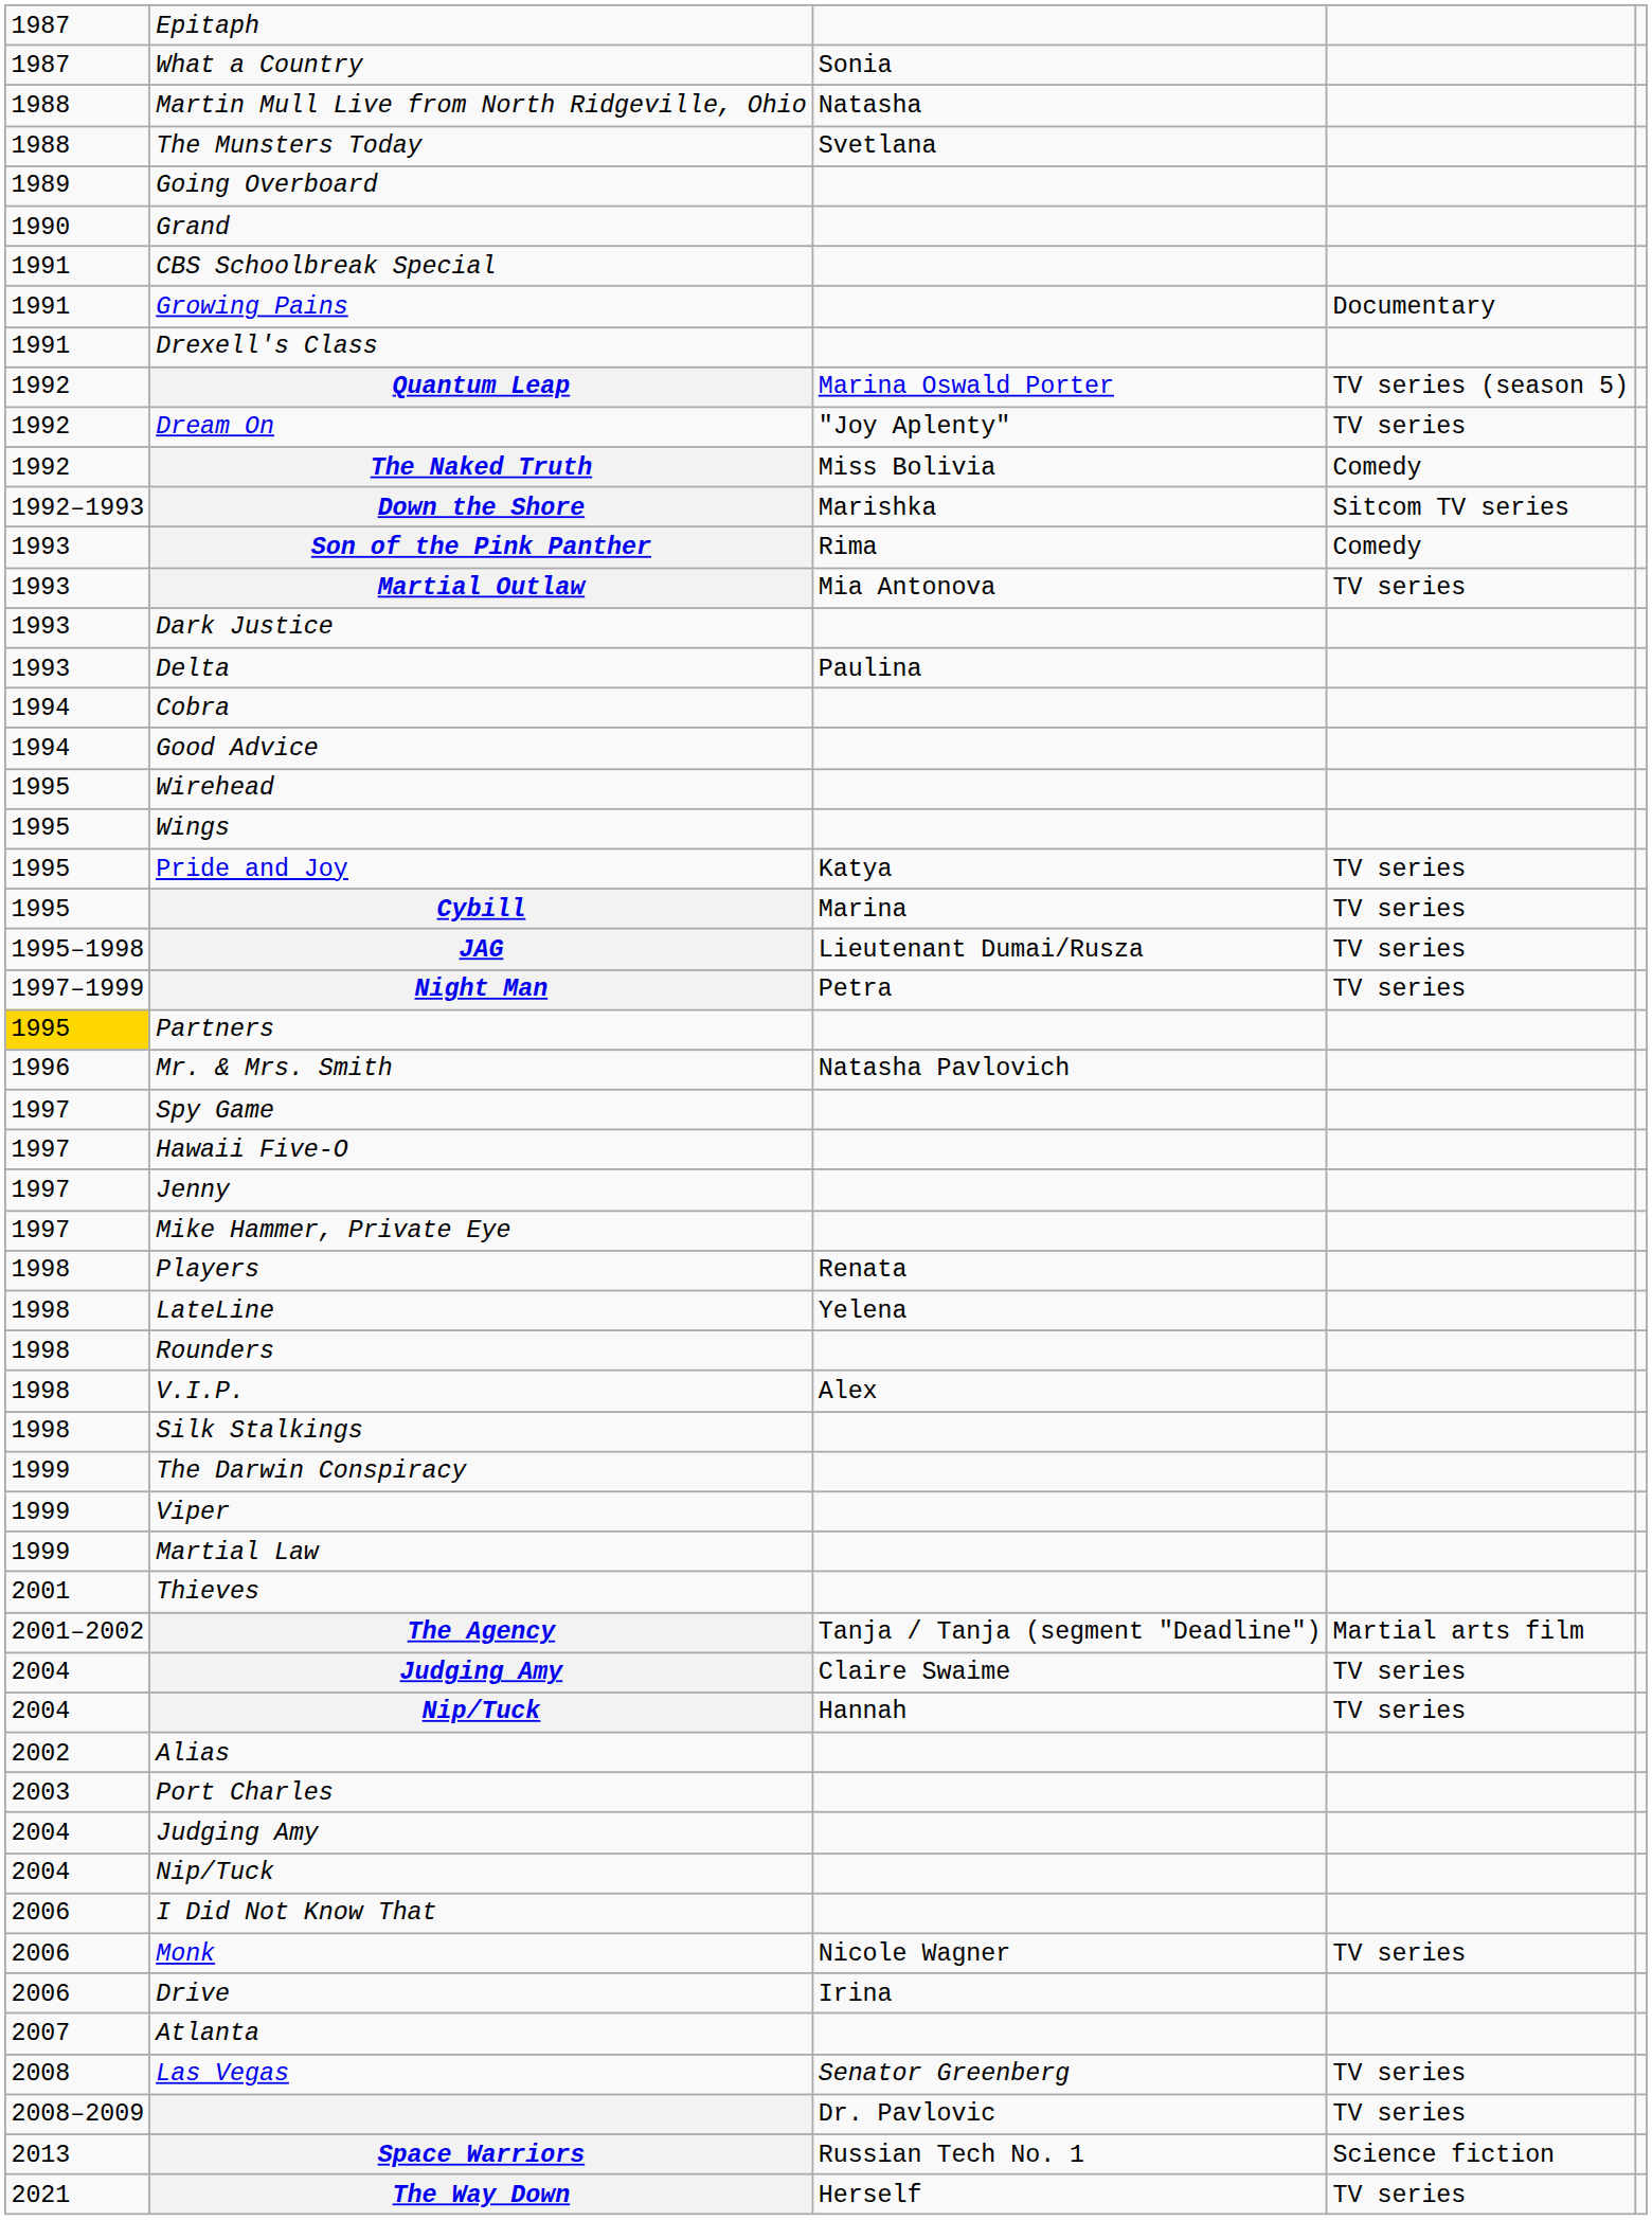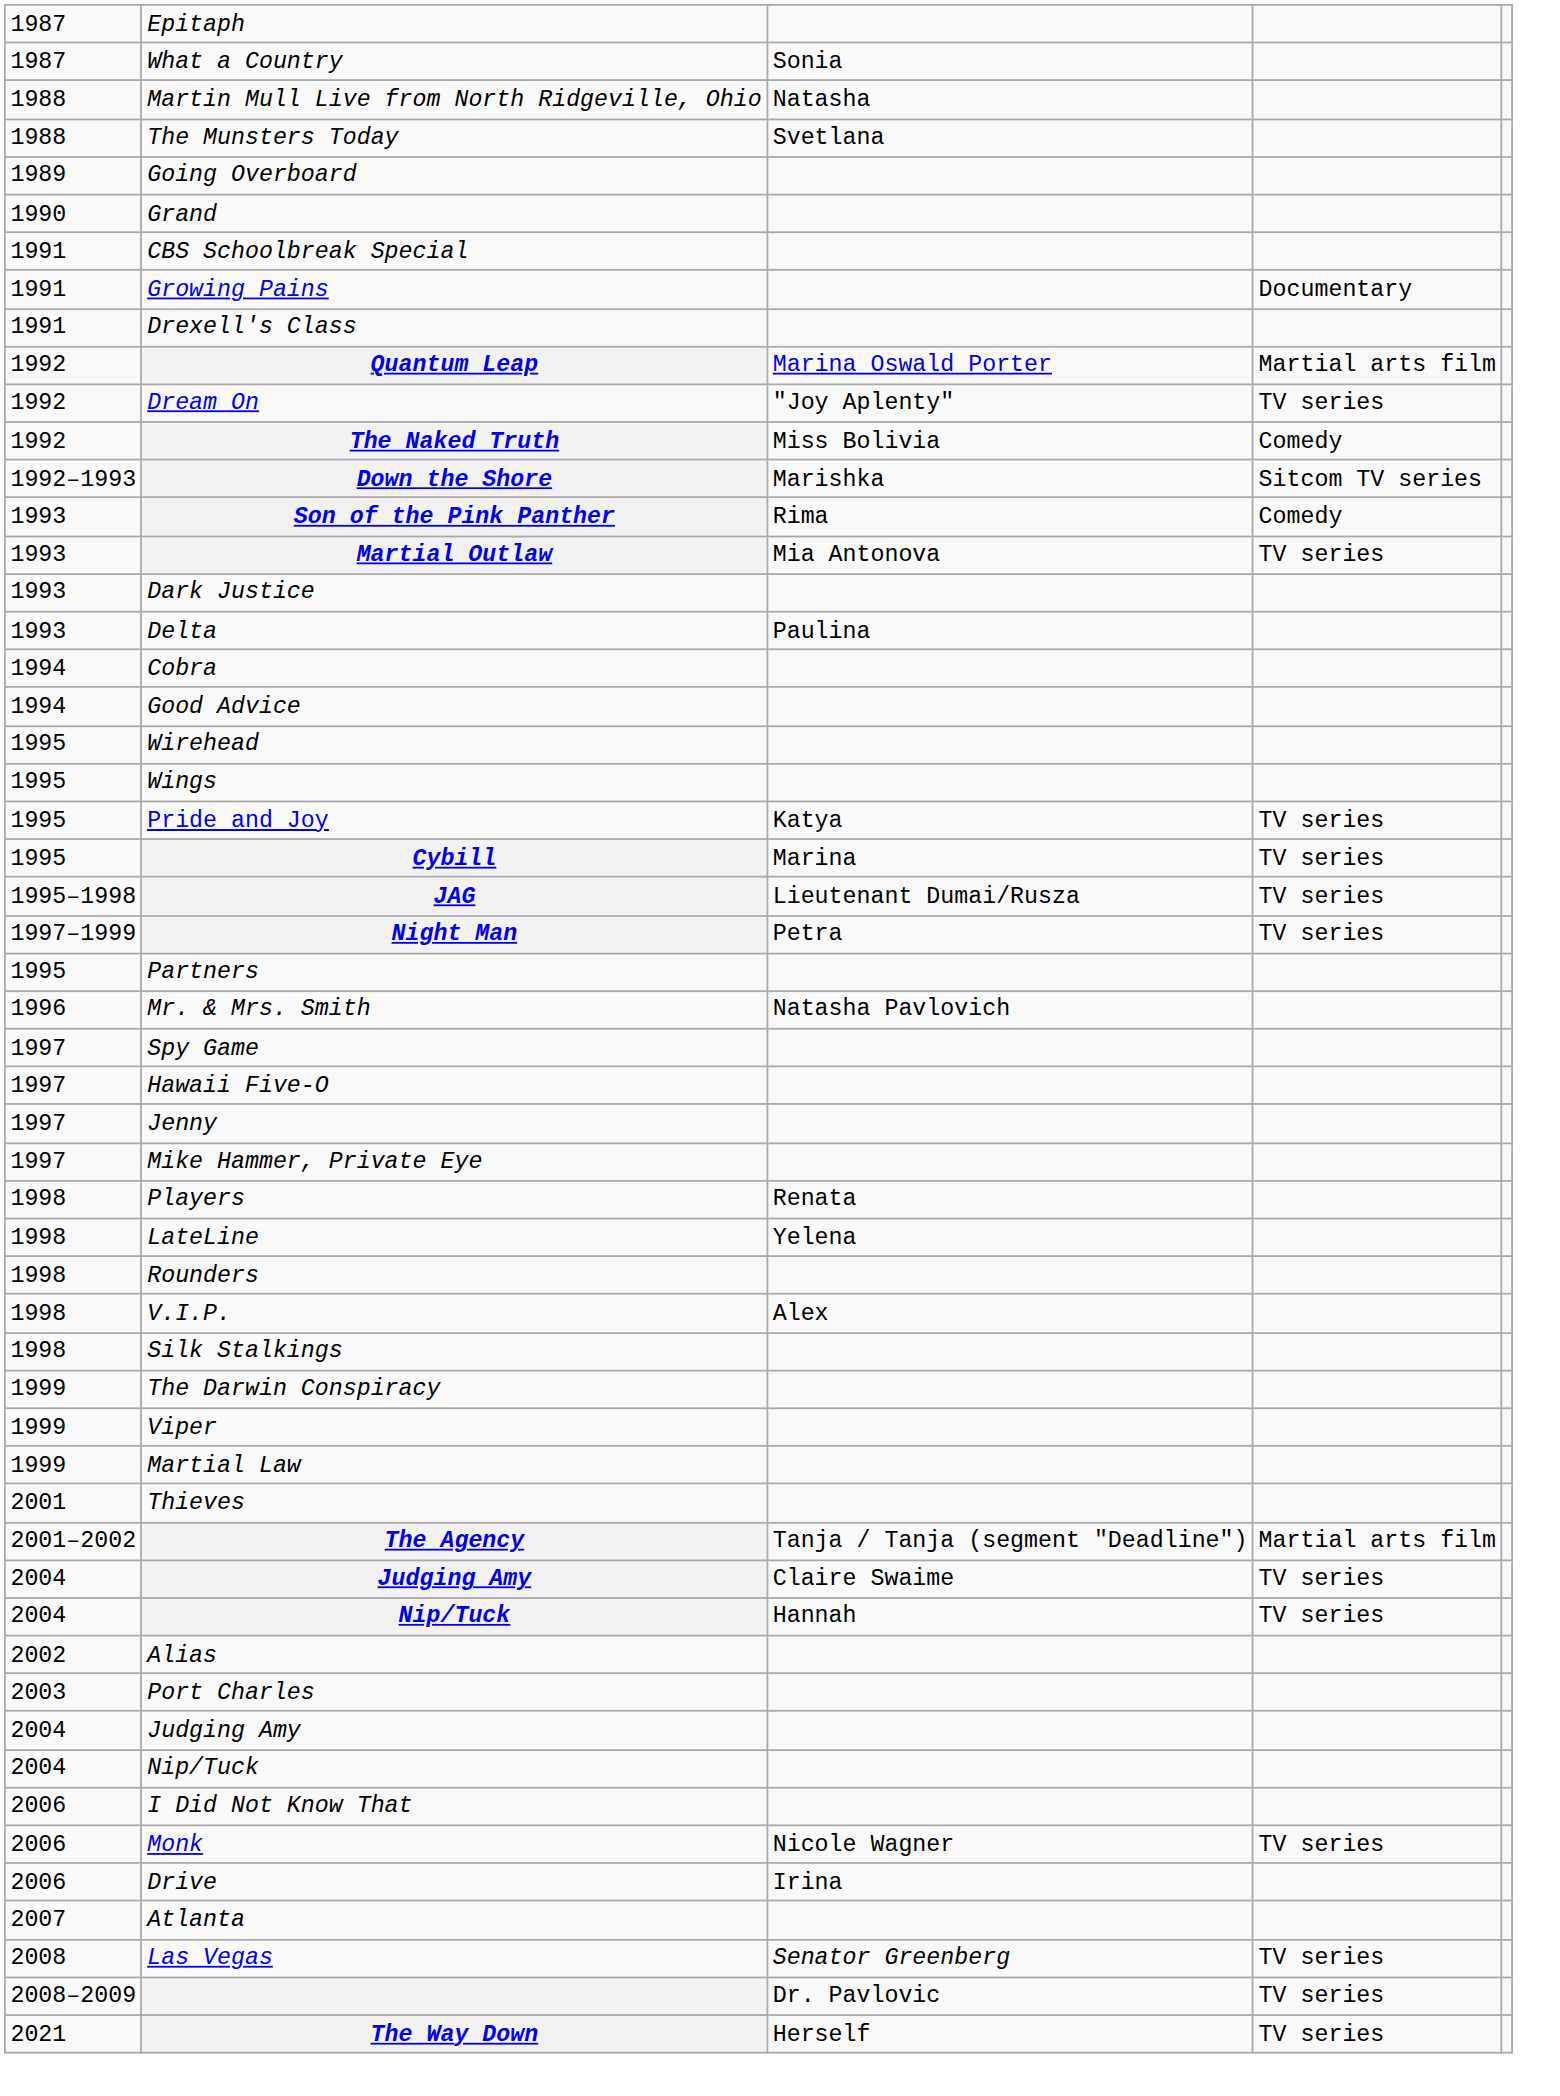Quantum Leap | column 4: TV series (season 5) -> Martial arts film
Partners | column 1: gold background -> no background
- row: 2013 | Space Warriors | Russian Tech No. 1 | Science fiction
